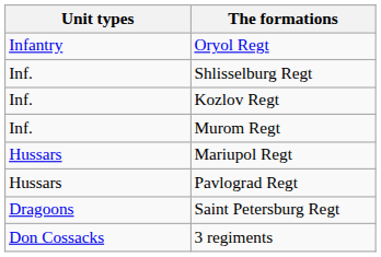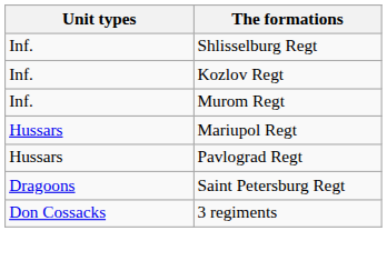- row: Infantry | Oryol Regt
